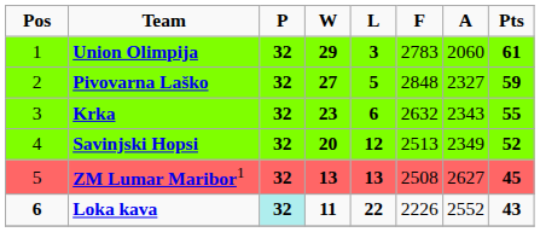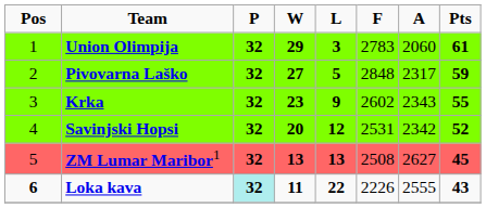Pivovarna Laško | A: 2327 -> 2317
Krka | L: 6 -> 9
Krka | F: 2632 -> 2602
Savinjski Hopsi | F: 2513 -> 2531
Savinjski Hopsi | A: 2349 -> 2342
Loka kava | A: 2552 -> 2555
